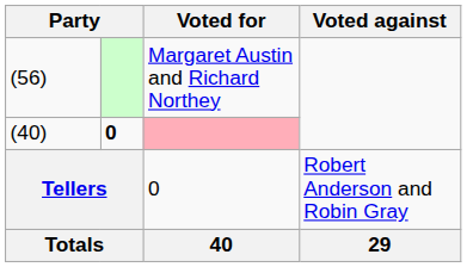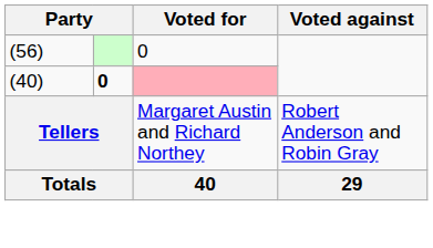(56) | Voted for: Margaret Austin and Richard Northey -> 0
Tellers | Voted for: 0 -> Margaret Austin and Richard Northey
